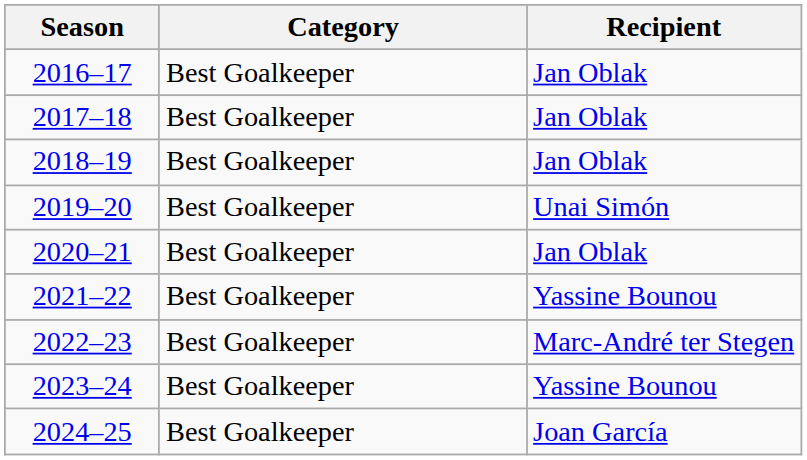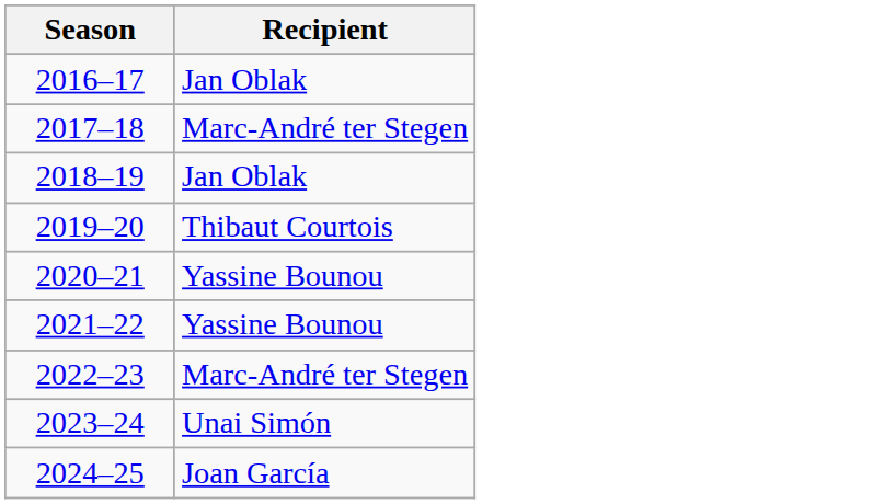- column: Category | Best Goalkeeper | Best Goalkeeper | Best Goalkeeper | Best Goalkeeper | Best Goalkeeper | Best Goalkeeper | Best Goalkeeper | Best Goalkeeper | Best Goalkeeper
2017–18 | Recipient: Jan Oblak -> Marc-André ter Stegen
2019–20 | Recipient: Unai Simón -> Thibaut Courtois
2020–21 | Recipient: Jan Oblak -> Yassine Bounou
2023–24 | Recipient: Yassine Bounou -> Unai Simón
